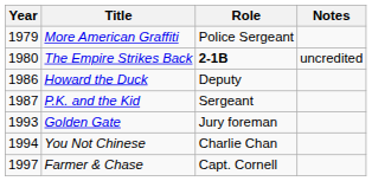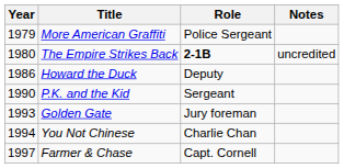P.K. and the Kid | Year: 1987 -> 1990
